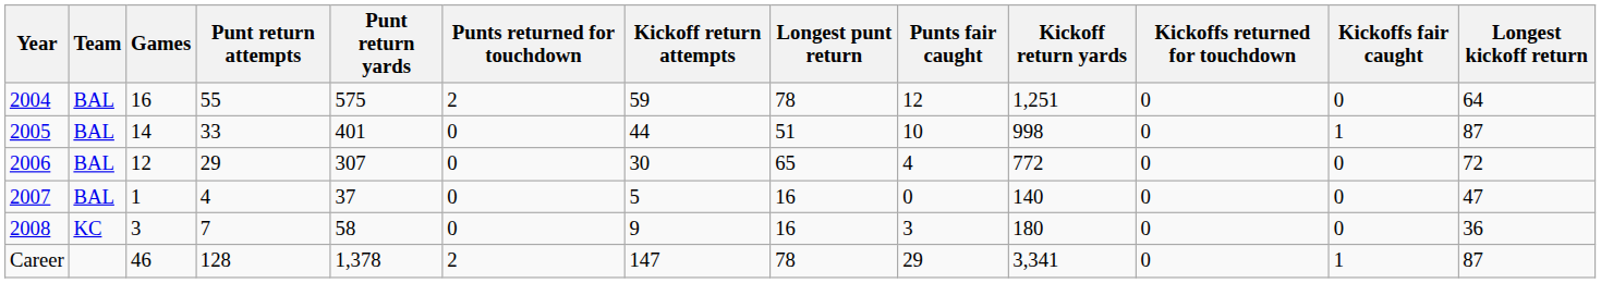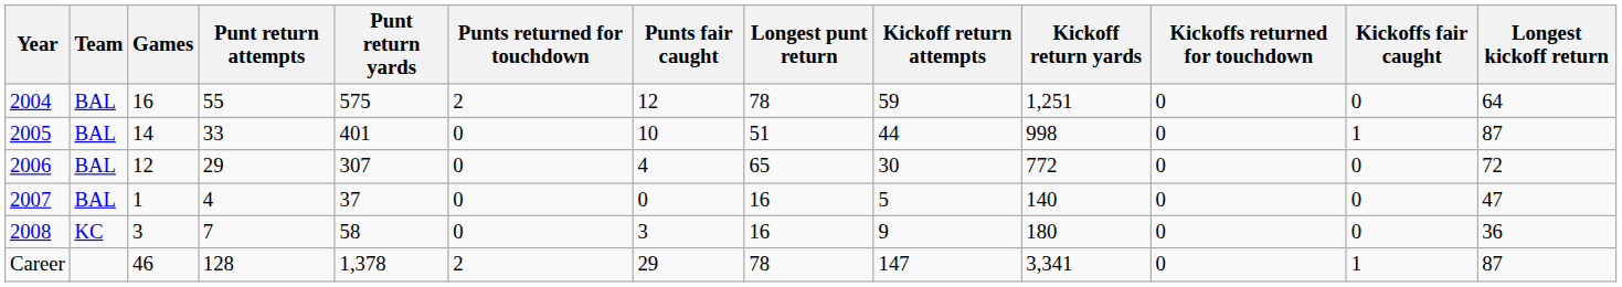columns swapped: Punts fair caught <-> Kickoff return attempts
